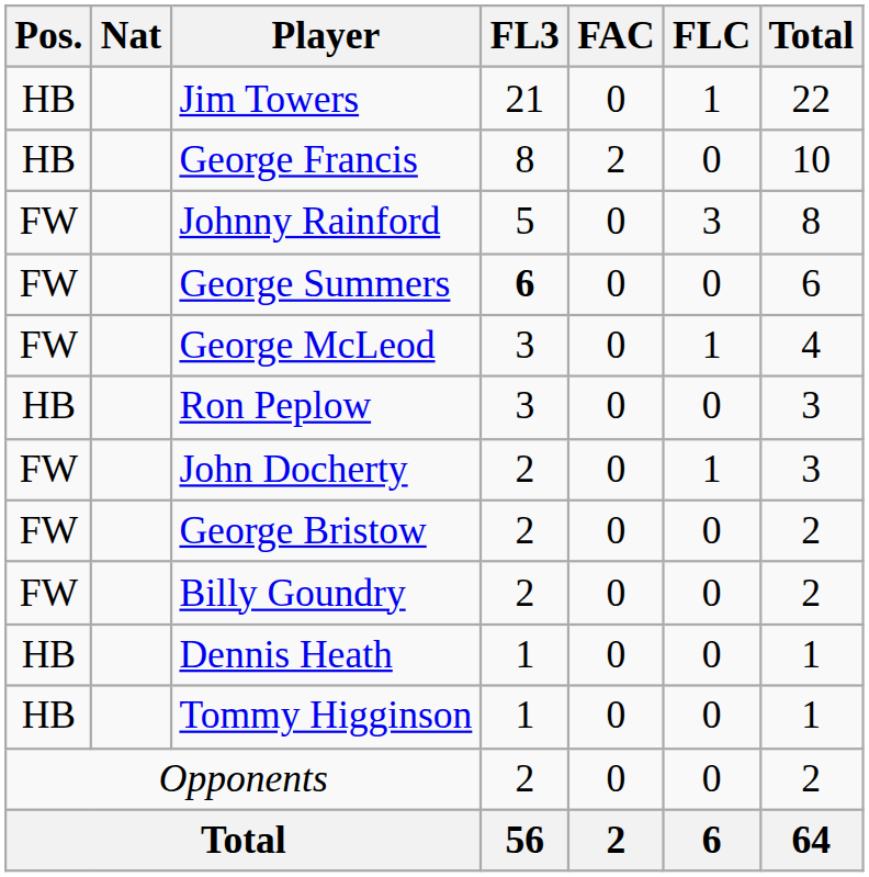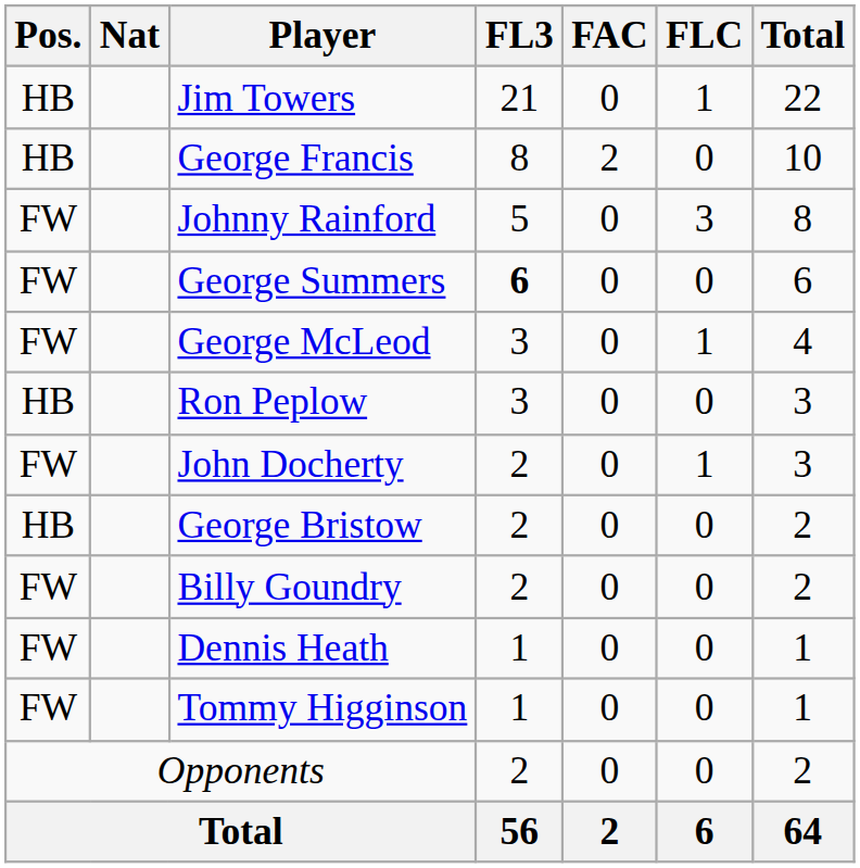George Bristow | Pos.: FW -> HB
Dennis Heath | Pos.: HB -> FW
Tommy Higginson | Pos.: HB -> FW
